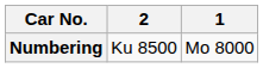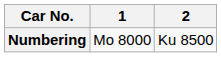columns swapped: 1 <-> 2
